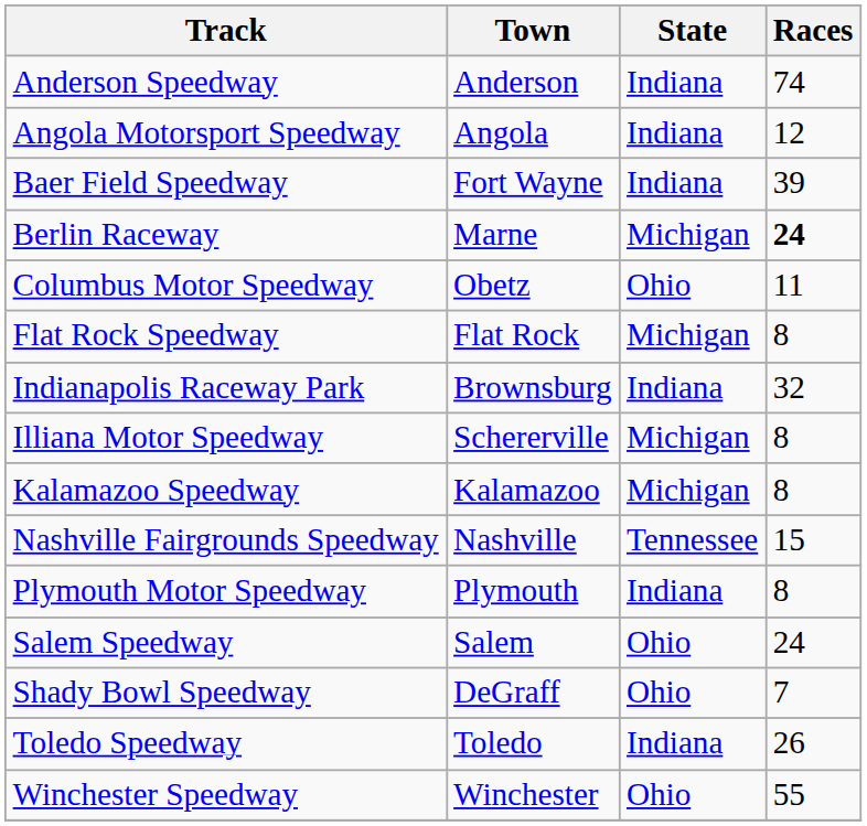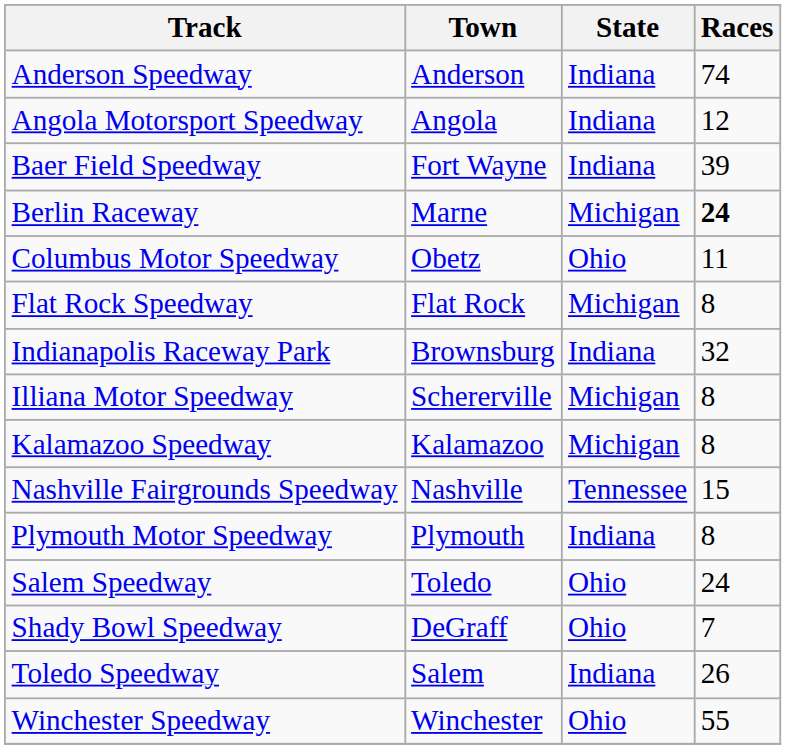Salem Speedway | Town: Salem -> Toledo
Toledo Speedway | Town: Toledo -> Salem
